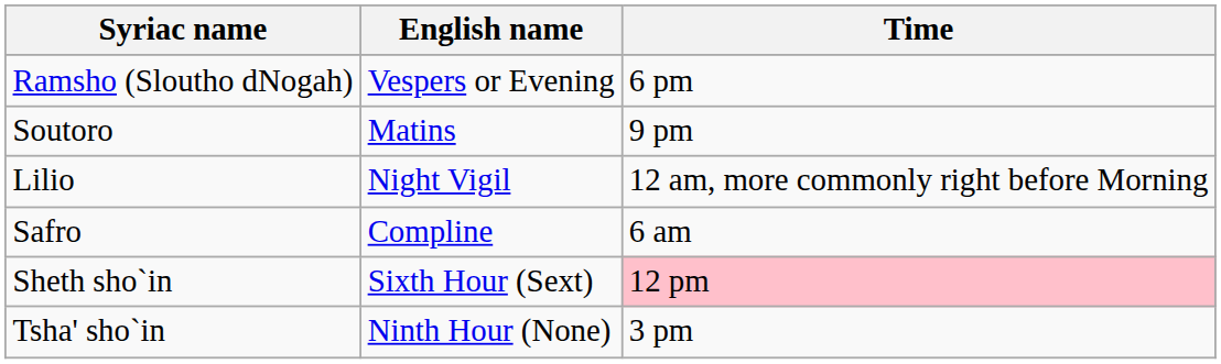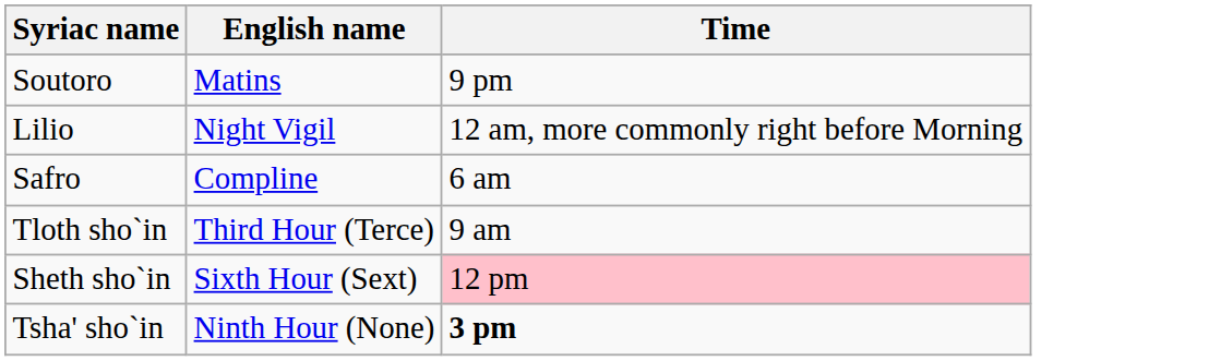- row: Ramsho (Sloutho dNogah) | Vespers or Evening | 6 pm
+ row: Tloth sho`in | Third Hour (Terce) | 9 am
Tsha' sho`in | Time: normal -> bold
